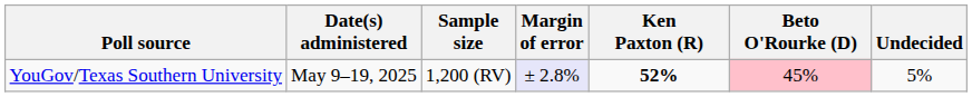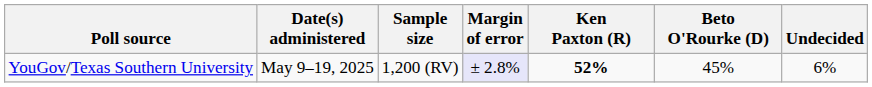YouGov/Texas Southern University | Beto O'Rourke (D): pink background -> no background
YouGov/Texas Southern University | Undecided: 5% -> 6%
